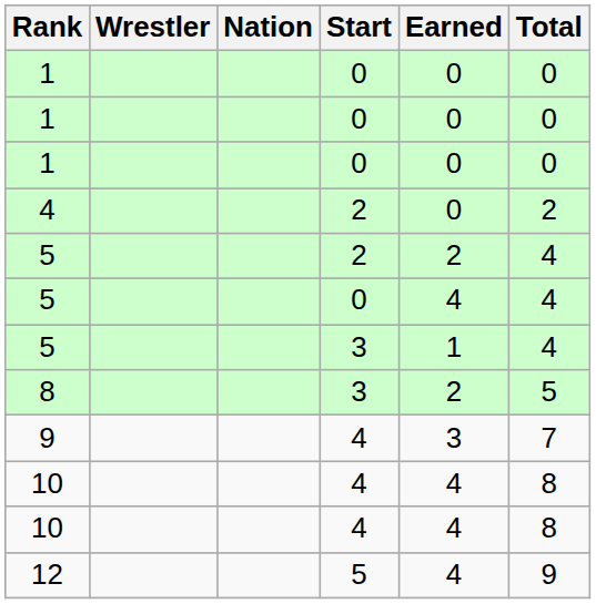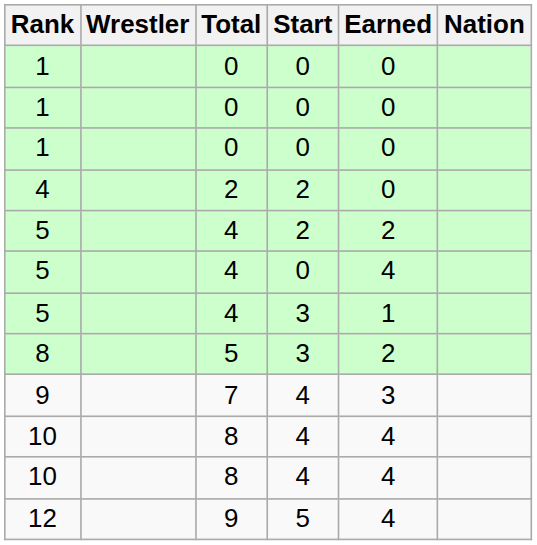columns swapped: Nation <-> Total
